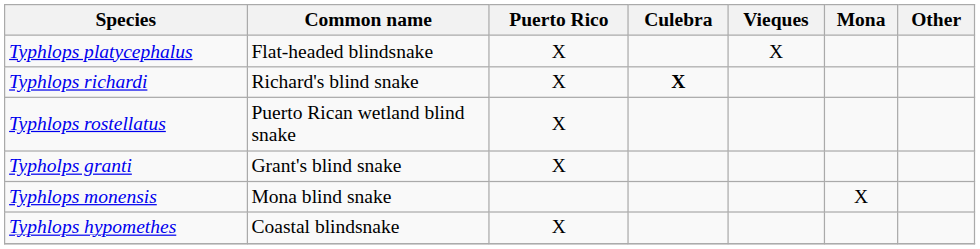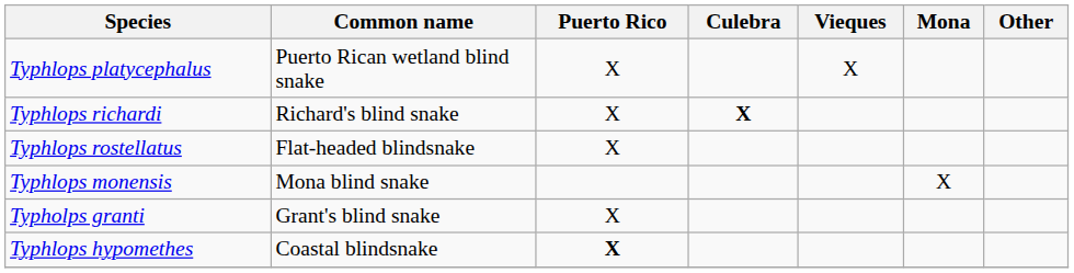Typhlops platycephalus | Common name: Flat-headed blindsnake -> Puerto Rican wetland blind snake
Typhlops rostellatus | Common name: Puerto Rican wetland blind snake -> Flat-headed blindsnake
rows swapped: Typholps granti <-> Typhlops monensis
Typhlops hypomethes | Puerto Rico: normal -> bold
